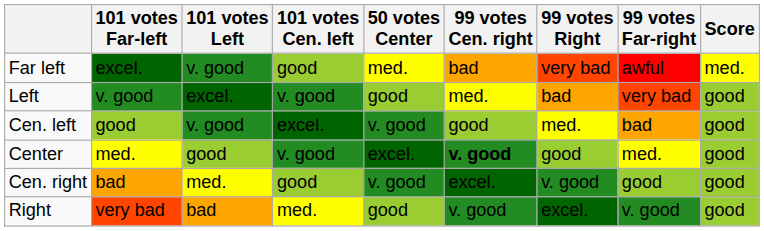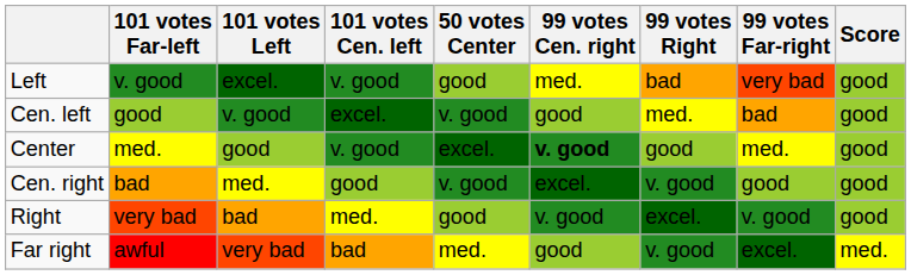- row: Far left | excel. | v. good | good | med. | bad | very bad | awful | med.
+ row: Far right | awful | very bad | bad | med. | good | v. good | excel. | med.
